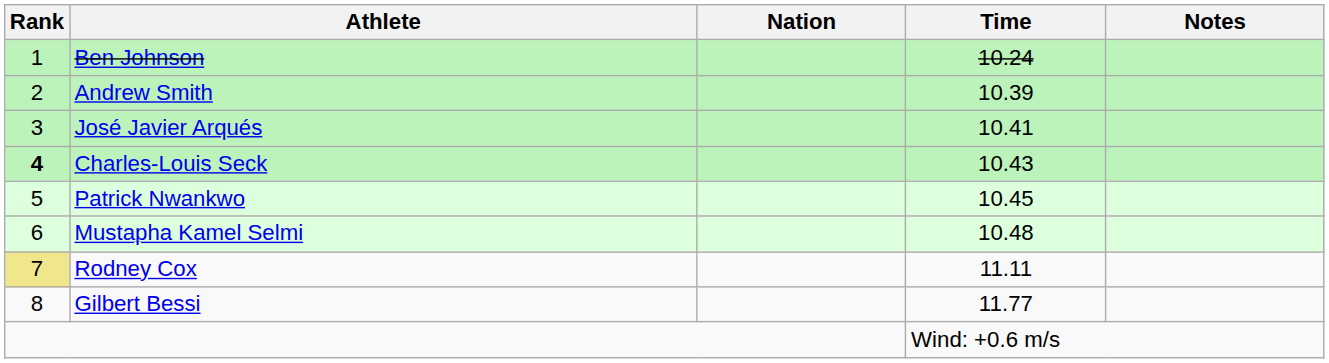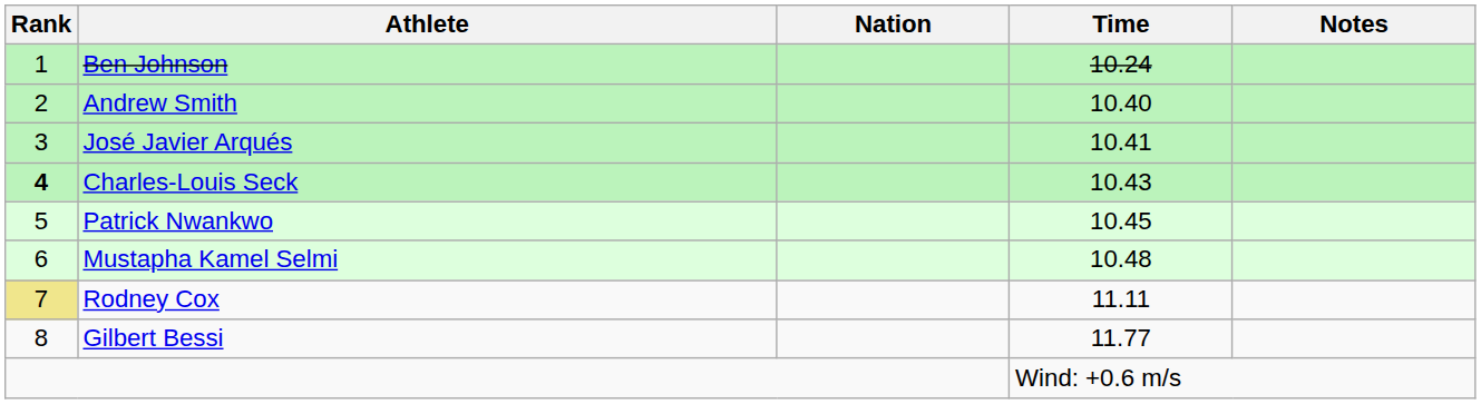Andrew Smith | Time: 10.39 -> 10.40
